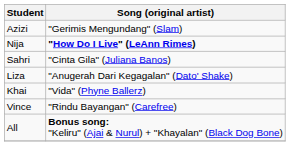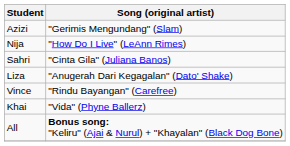Nija | Song (original artist): bold -> normal
rows swapped: Khai <-> Vince
